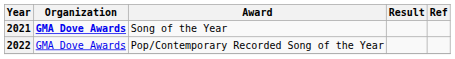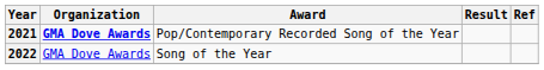2021 | Award: Song of the Year -> Pop/Contemporary Recorded Song of the Year
2022 | Award: Pop/Contemporary Recorded Song of the Year -> Song of the Year
